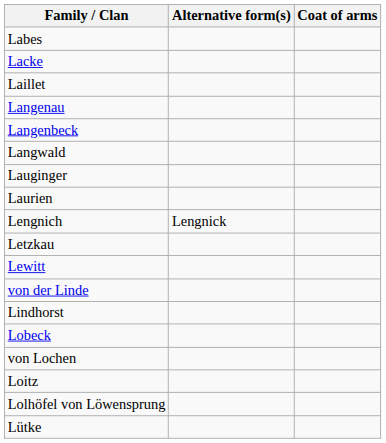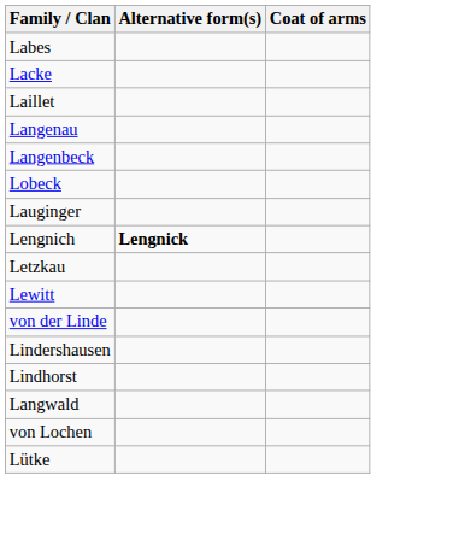rows swapped: Langwald <-> Lobeck
- row: Laurien
Lengnich | Alternative form(s): normal -> bold
+ row: Lindershausen
- row: Loitz
- row: Lolhöfel von Löwensprung
